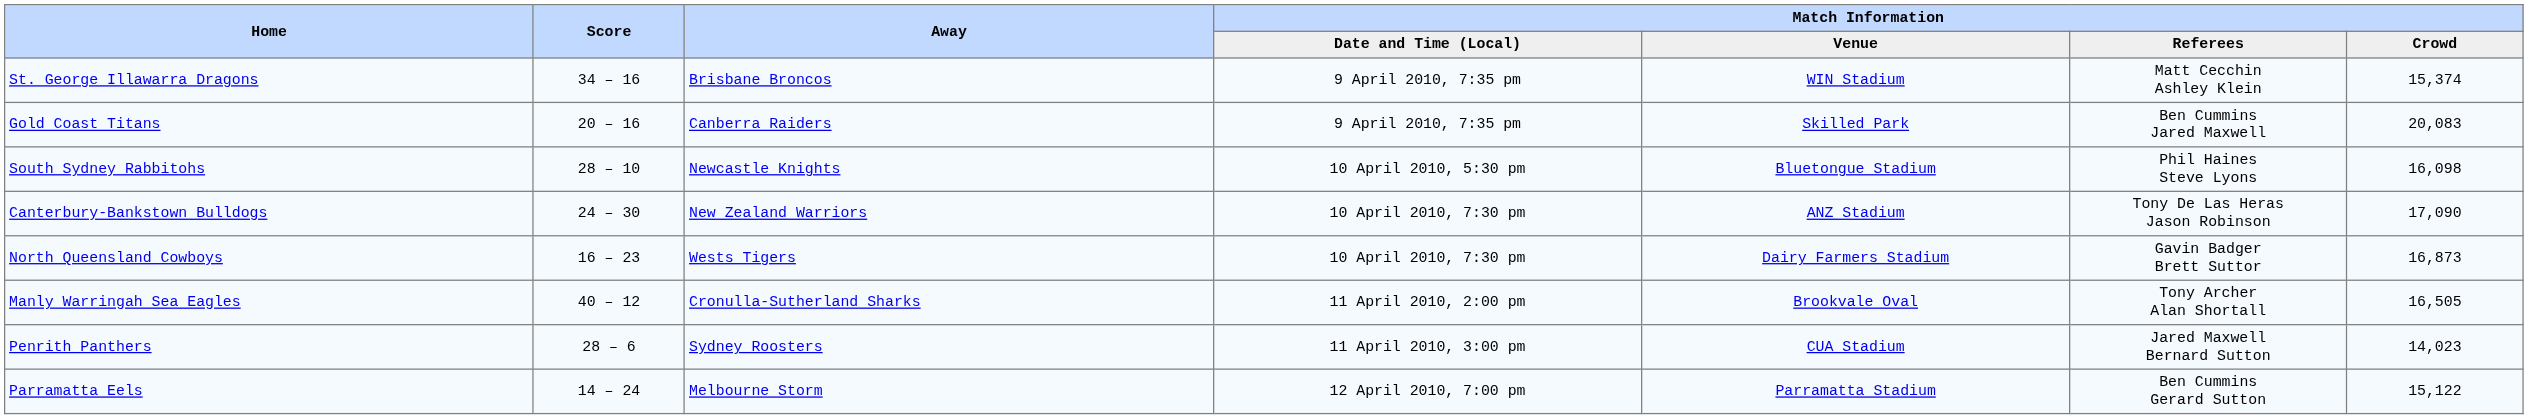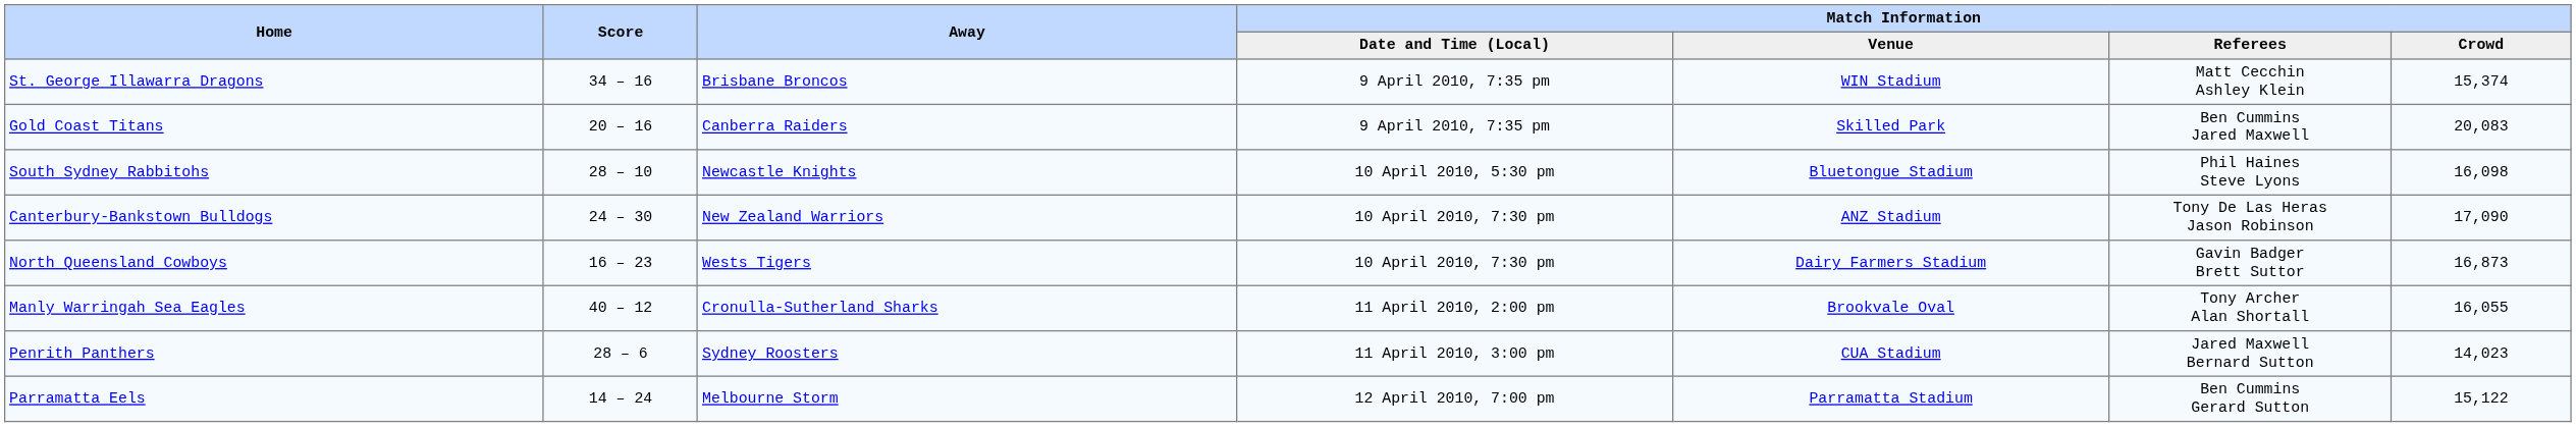Manly Warringah Sea Eagles | Match Information / Crowd: 16,505 -> 16,055
